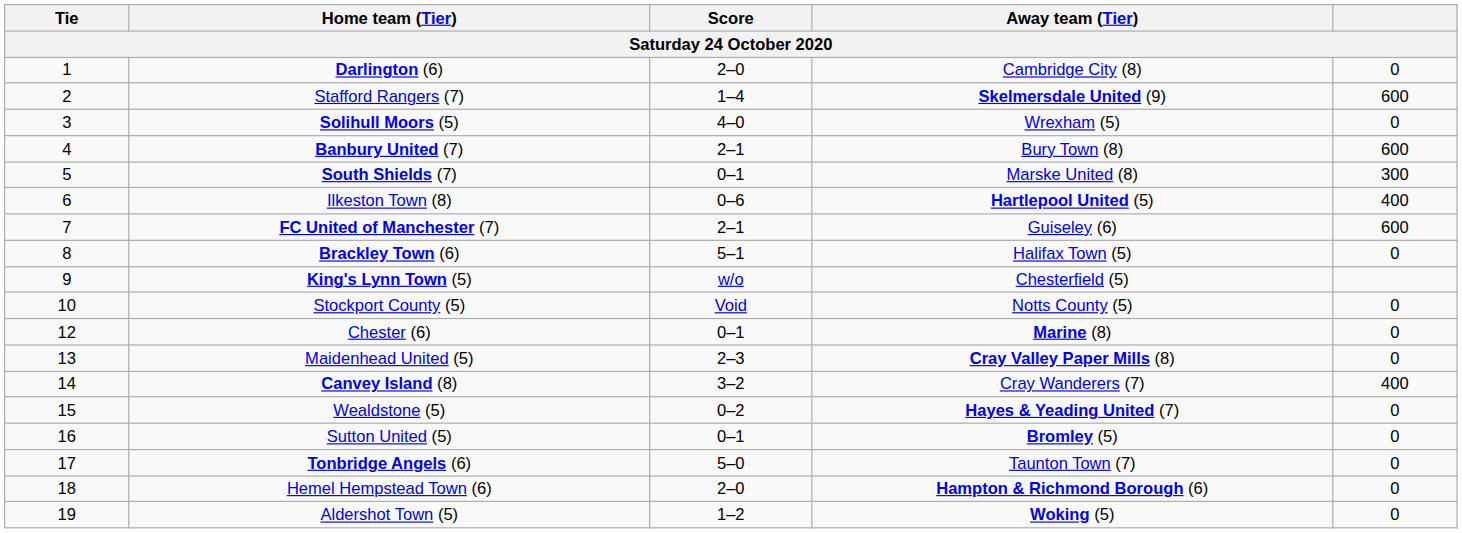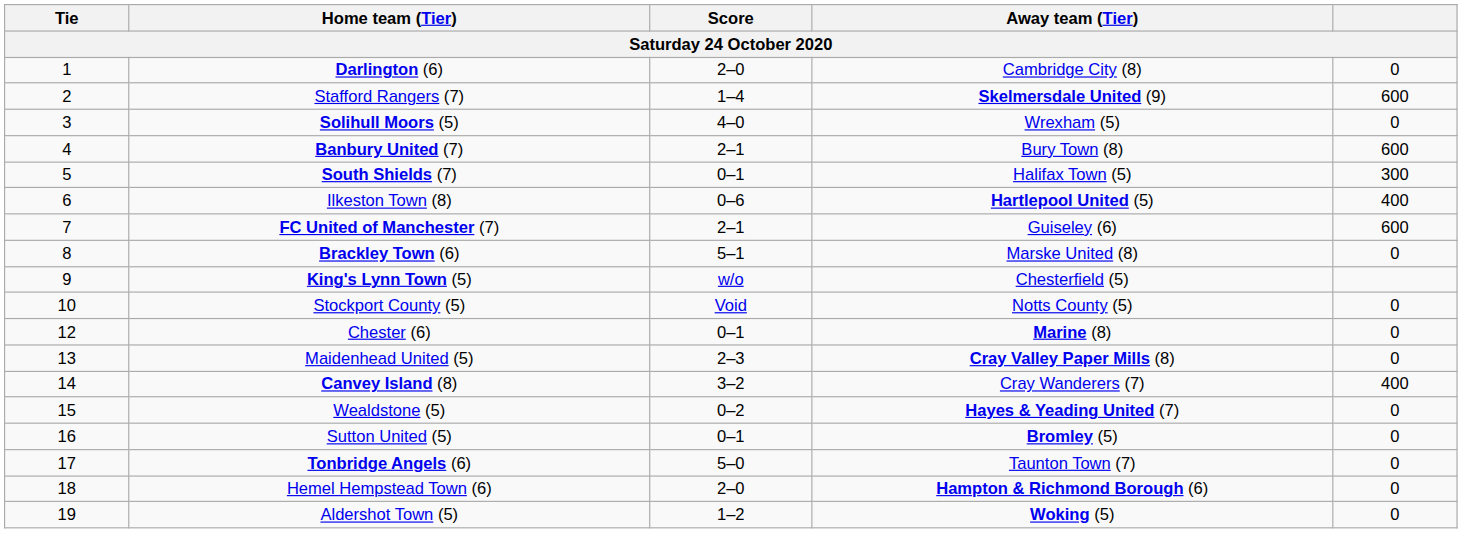South Shields (7) | Away team (Tier): Marske United (8) -> Halifax Town (5)
Brackley Town (6) | Away team (Tier): Halifax Town (5) -> Marske United (8)
